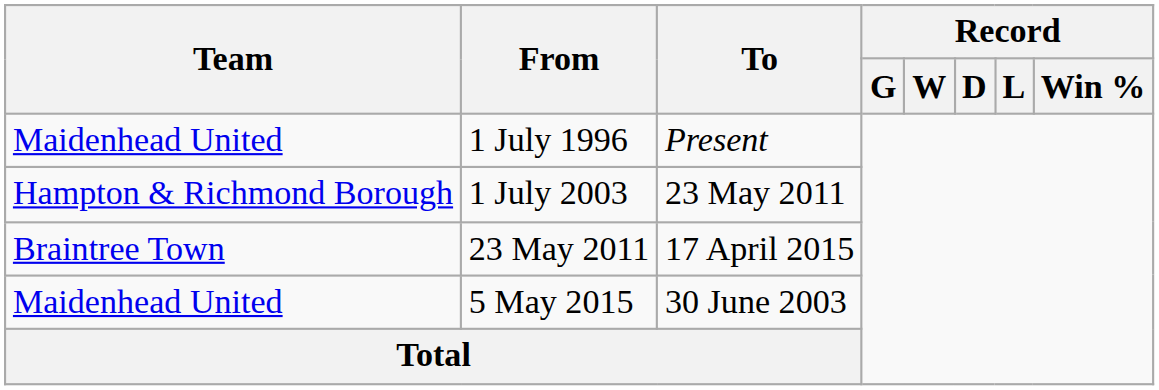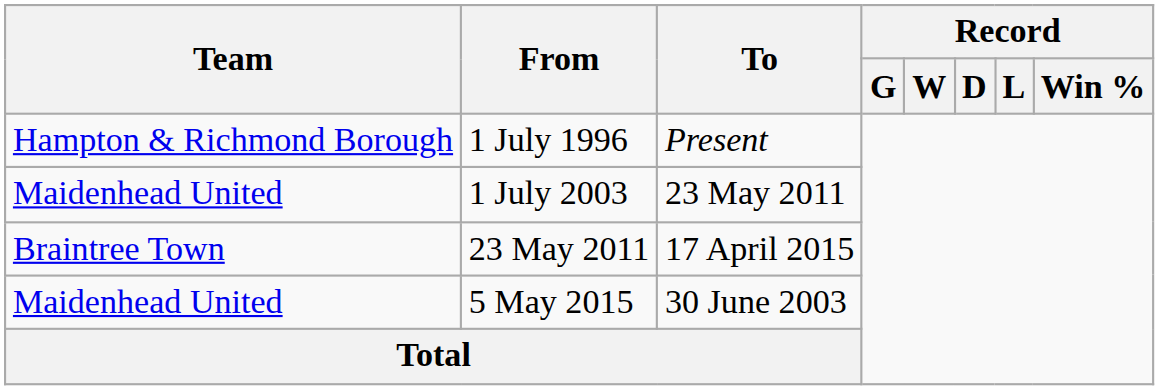1 July 1996 | Team: Maidenhead United -> Hampton & Richmond Borough
1 July 2003 | Team: Hampton & Richmond Borough -> Maidenhead United
